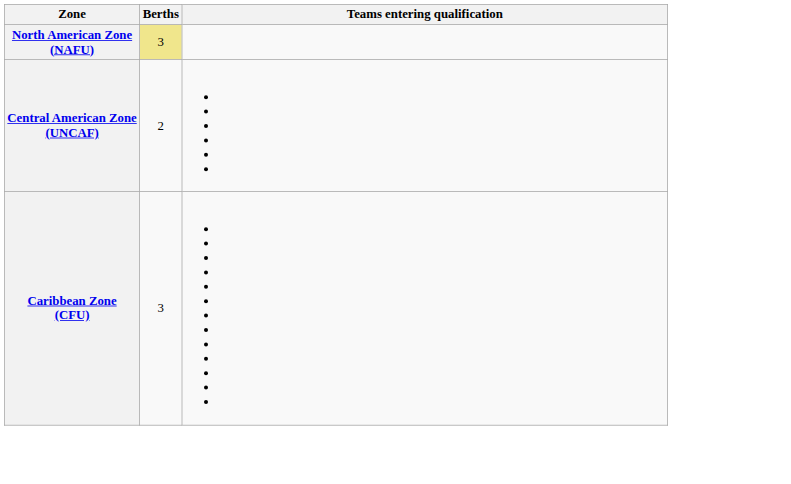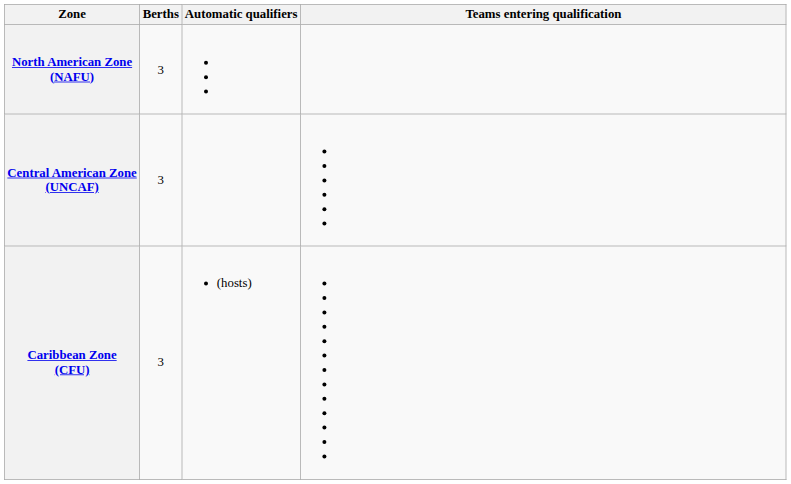+ column: Automatic qualifiers | (hosts)
North American Zone (NAFU) | Berths: khaki background -> no background
Central American Zone (UNCAF) | Berths: 2 -> 3
